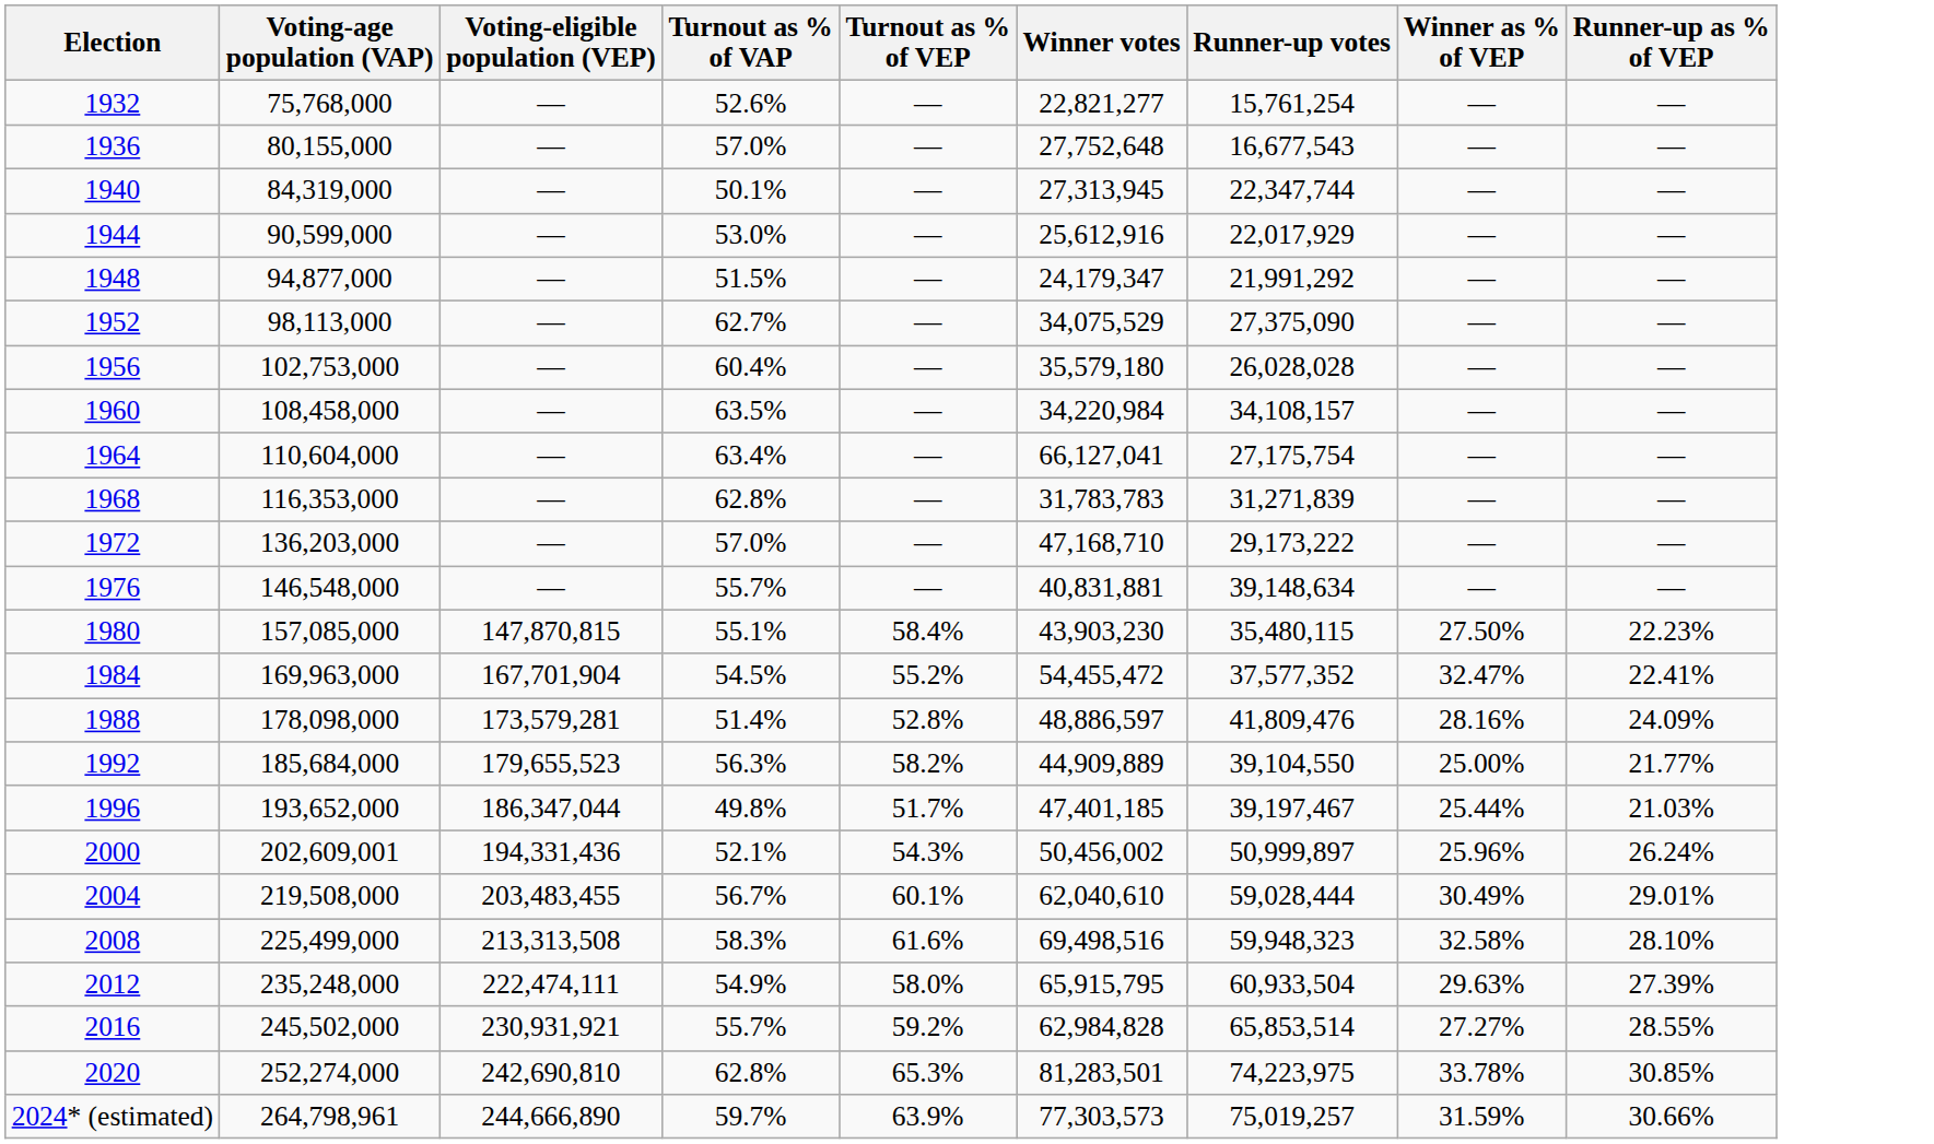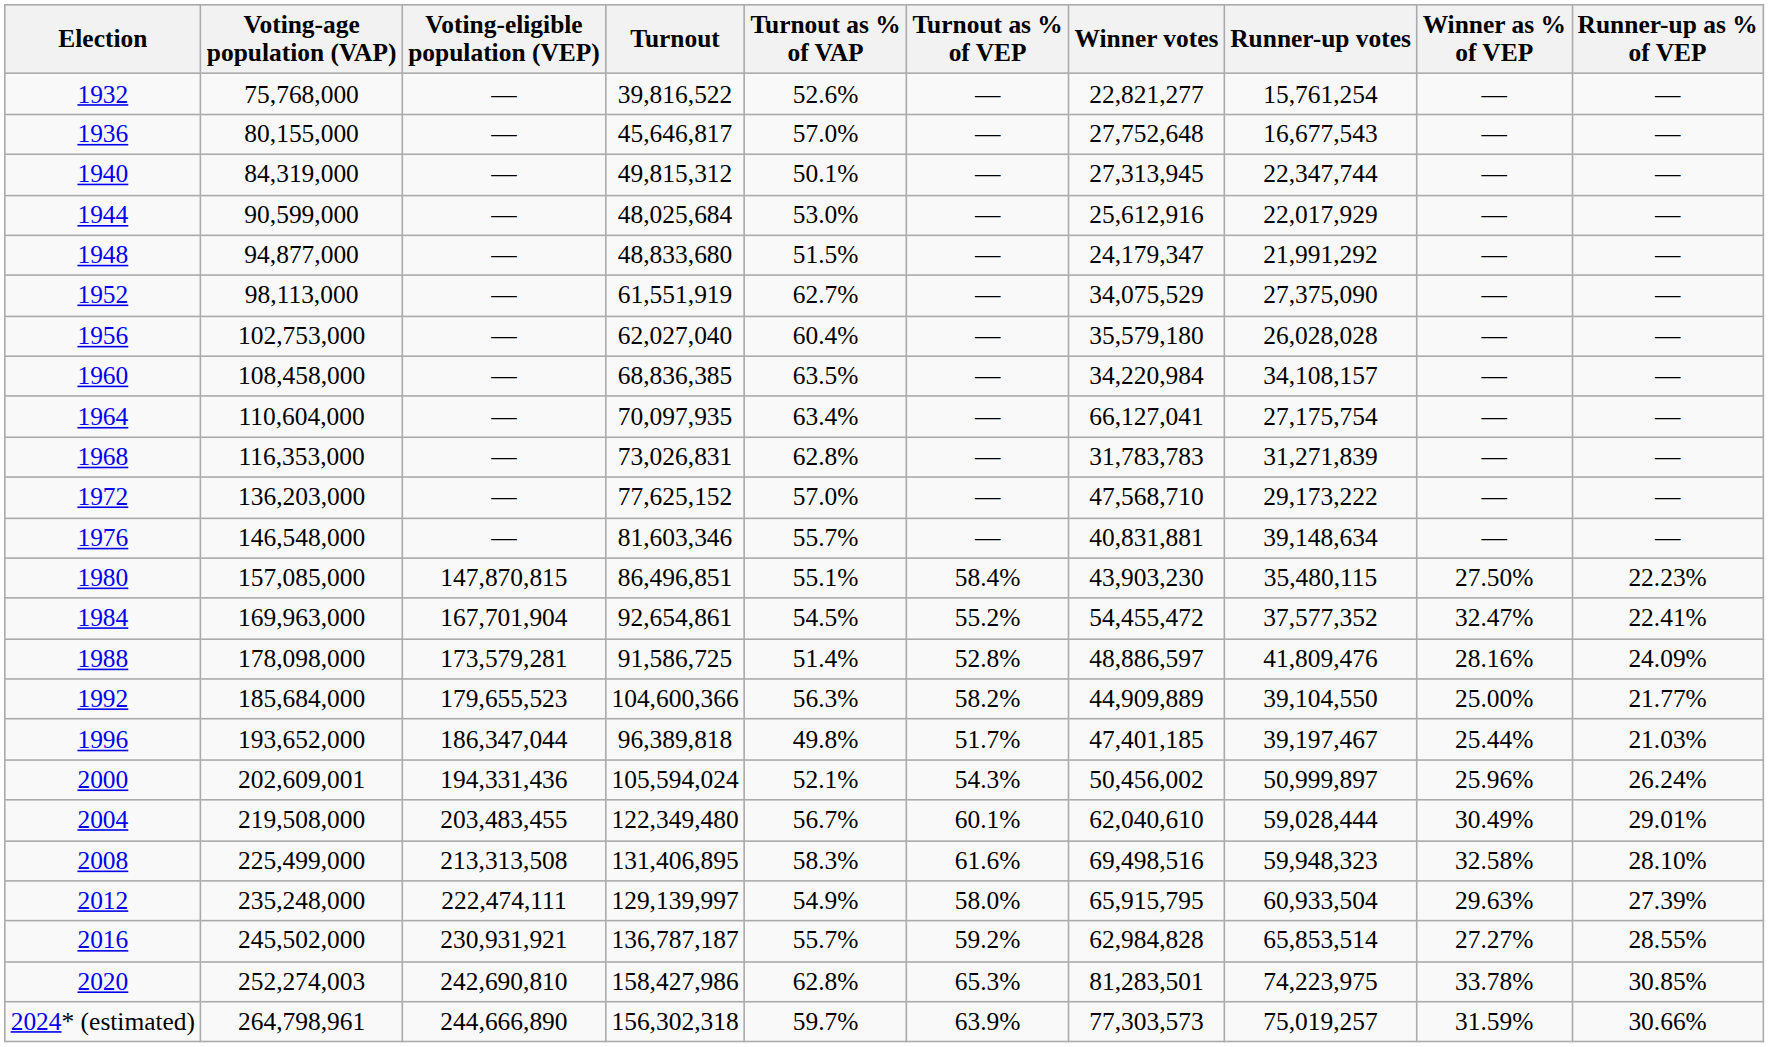+ column: Turnout | 39,816,522 | 45,646,817 | 49,815,312 | 48,025,684 | 48,833,680 | 61,551,919 | 62,027,040 | 68,836,385 | 70,097,935 | 73,026,831 | 77,625,152 | 81,603,346 | 86,496,851 | 92,654,861 | 91,586,725 | 104,600,366 | 96,389,818 | 105,594,024 | 122,349,480 | 131,406,895 | 129,139,997 | 136,787,187 | 158,427,986 | 156,302,318
1972 | Winner votes: 47,168,710 -> 47,568,710
2020 | Voting-age population (VAP): 252,274,000 -> 252,274,003
